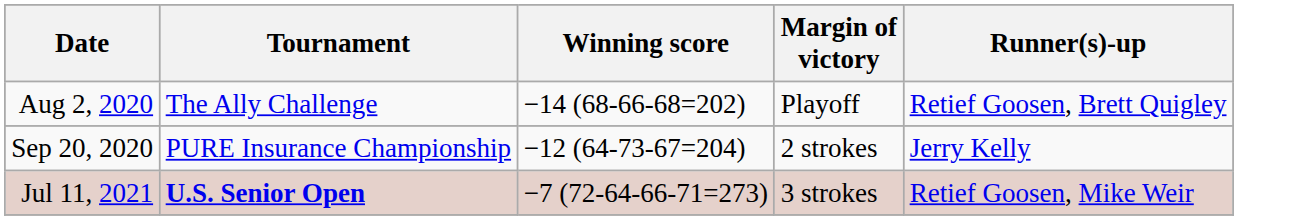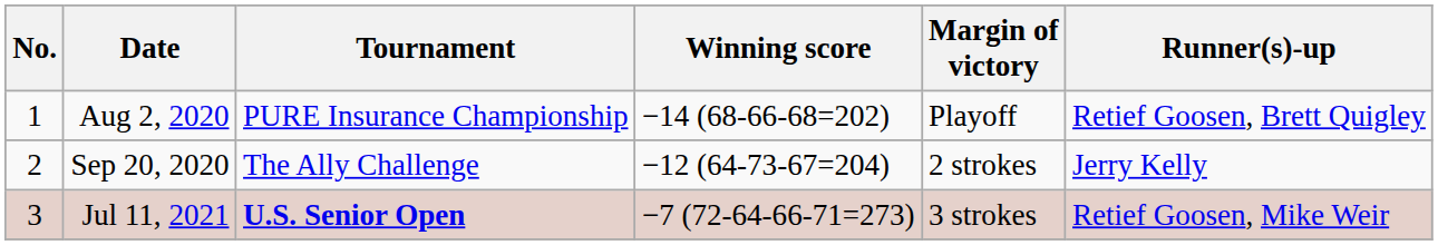+ column: No. | 1 | 2 | 3
Aug 2, 2020 | Tournament: The Ally Challenge -> PURE Insurance Championship
Sep 20, 2020 | Tournament: PURE Insurance Championship -> The Ally Challenge
